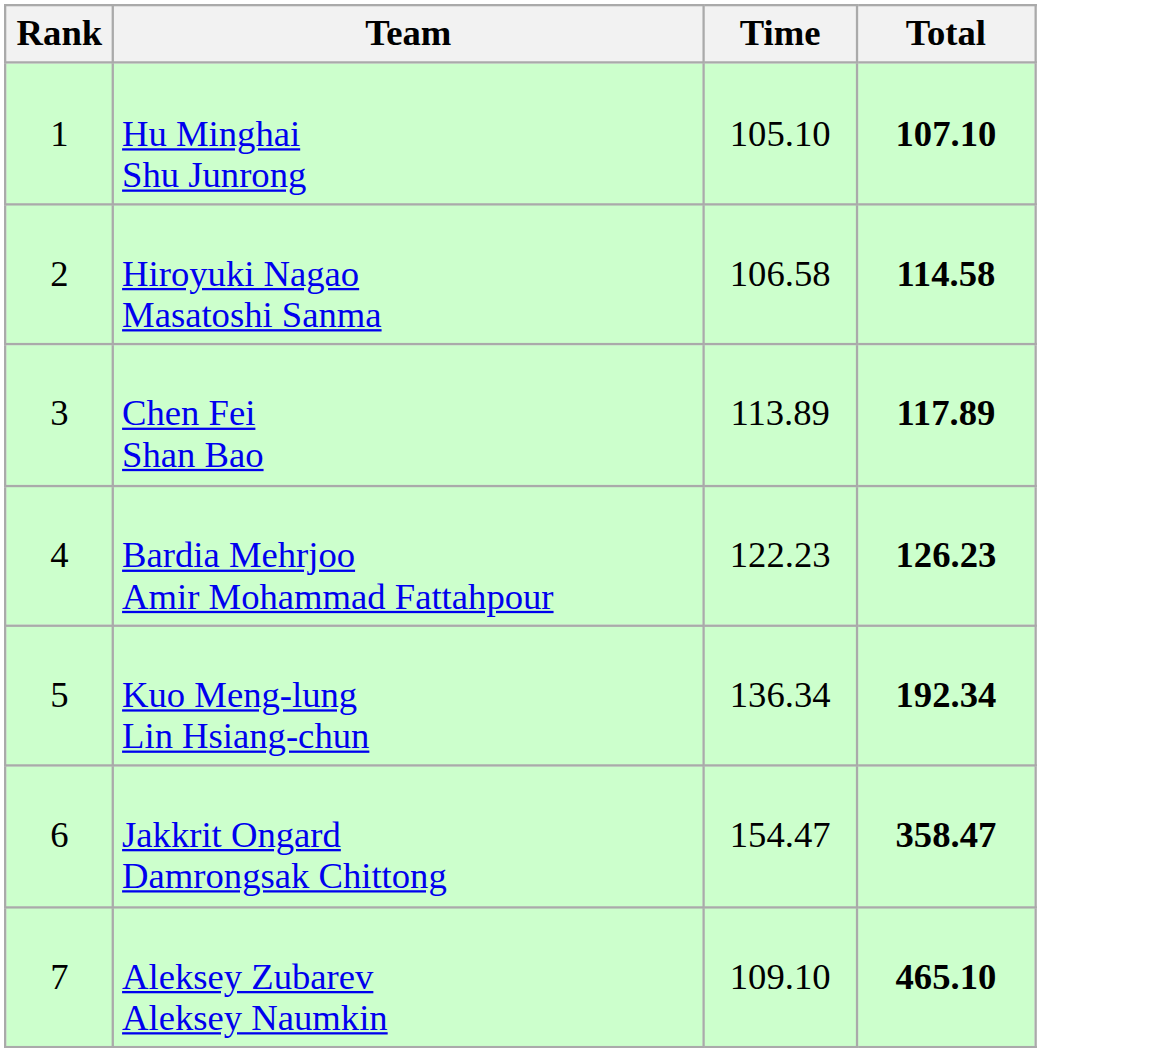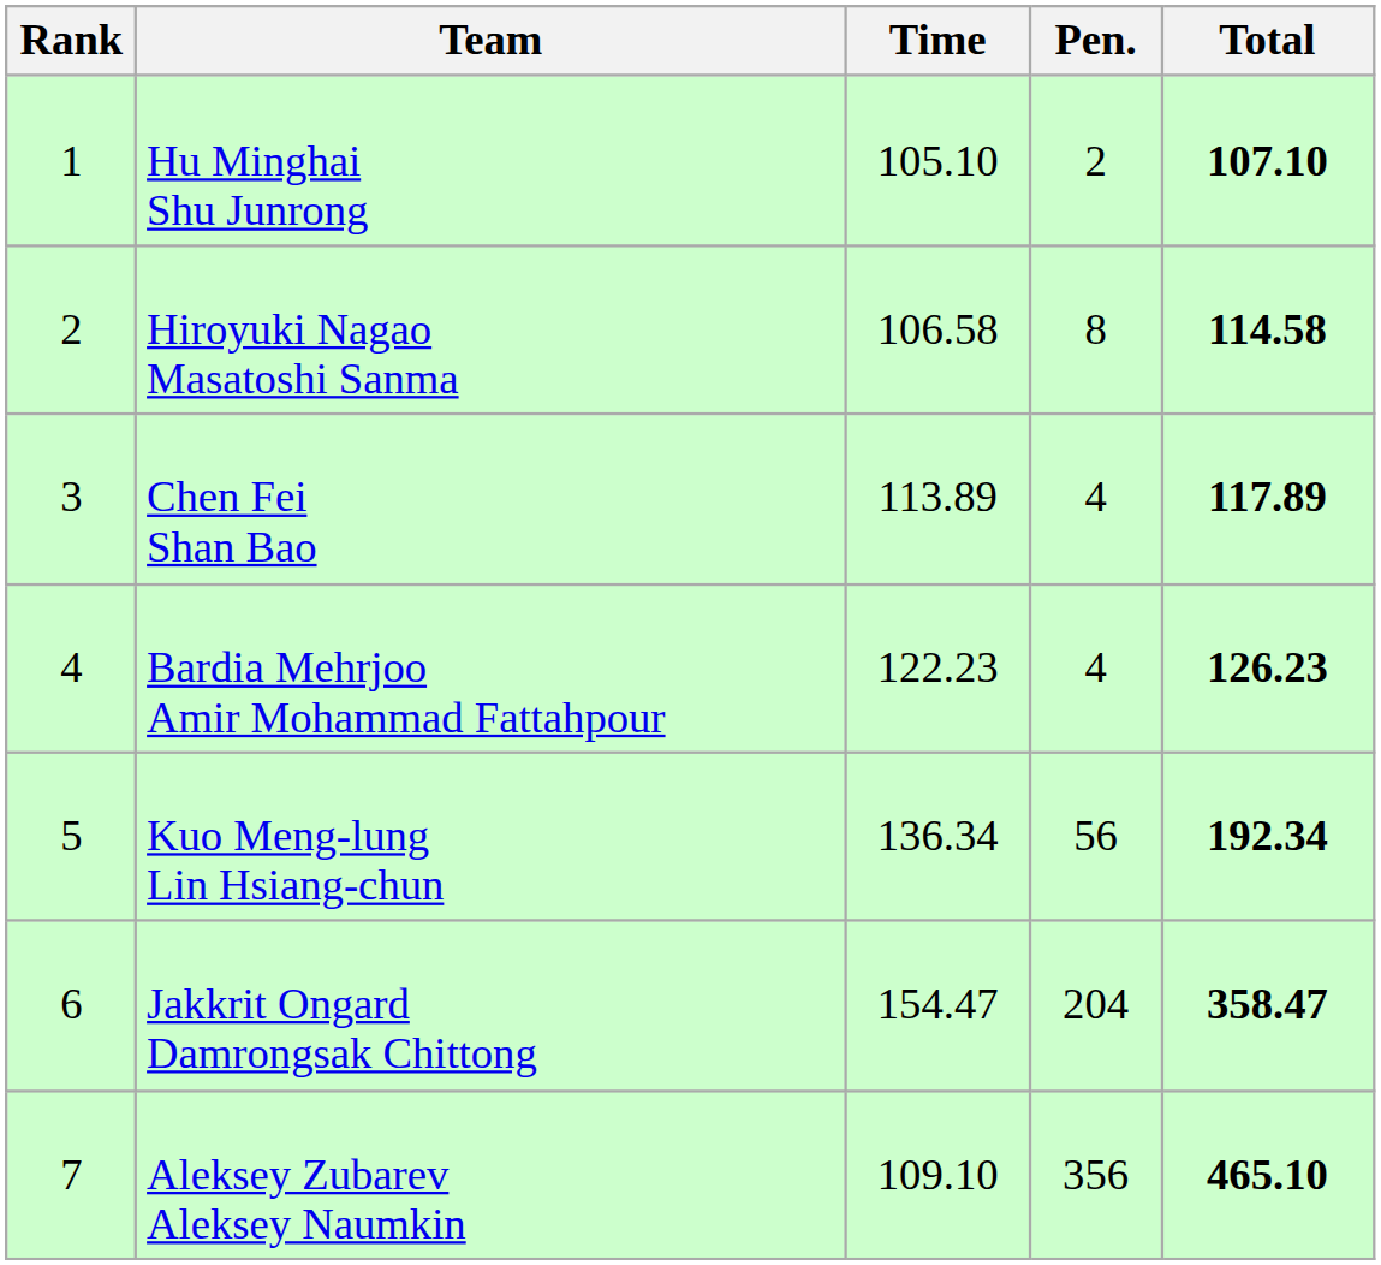+ column: Pen. | 2 | 8 | 4 | 4 | 56 | 204 | 356
